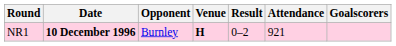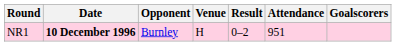NR1 | Venue: bold -> normal
NR1 | Attendance: 921 -> 951
